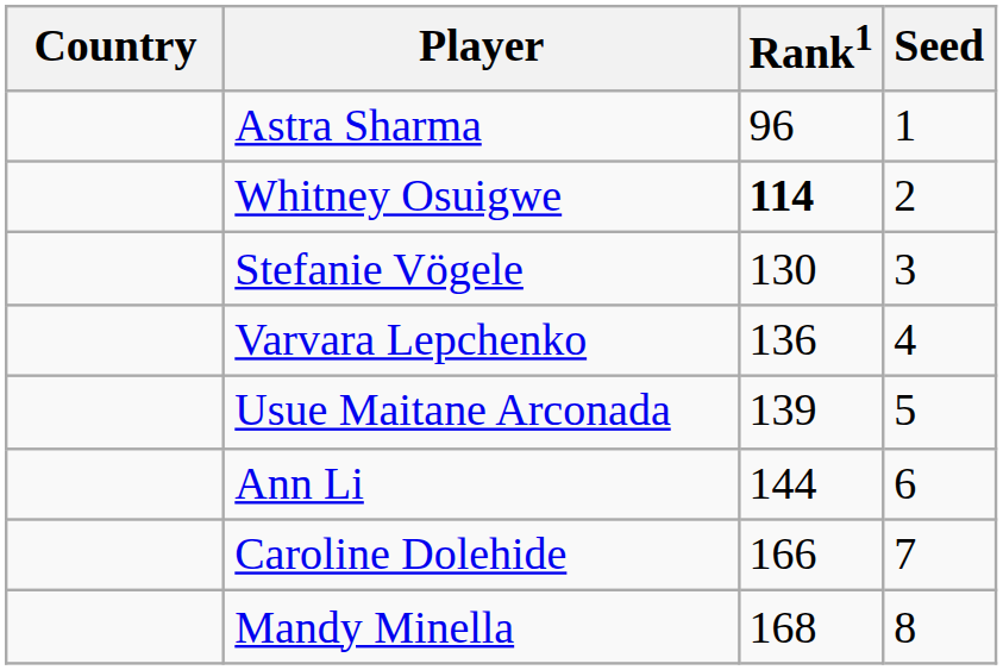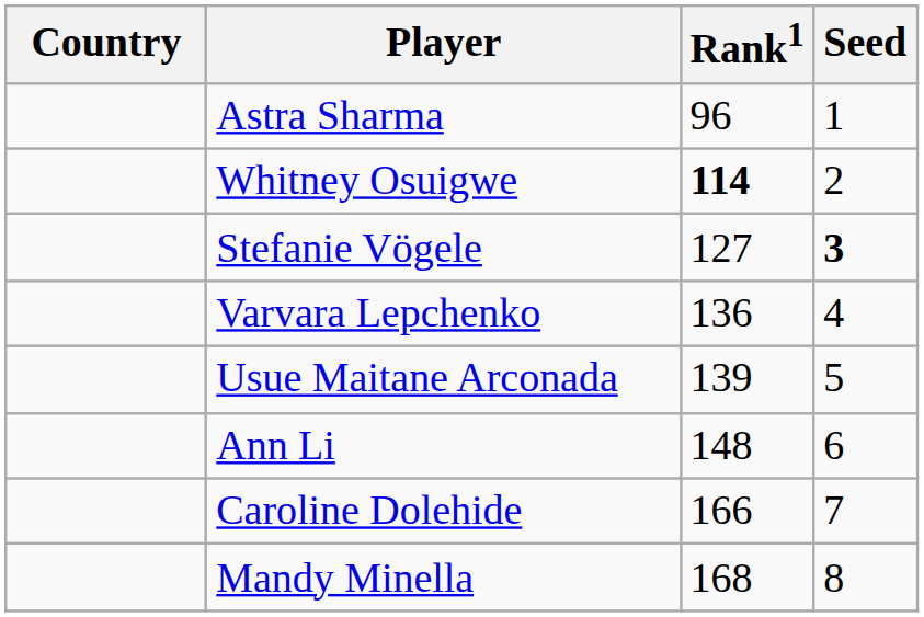Stefanie Vögele | Rank1: 130 -> 127
Stefanie Vögele | Seed: normal -> bold
Ann Li | Rank1: 144 -> 148
